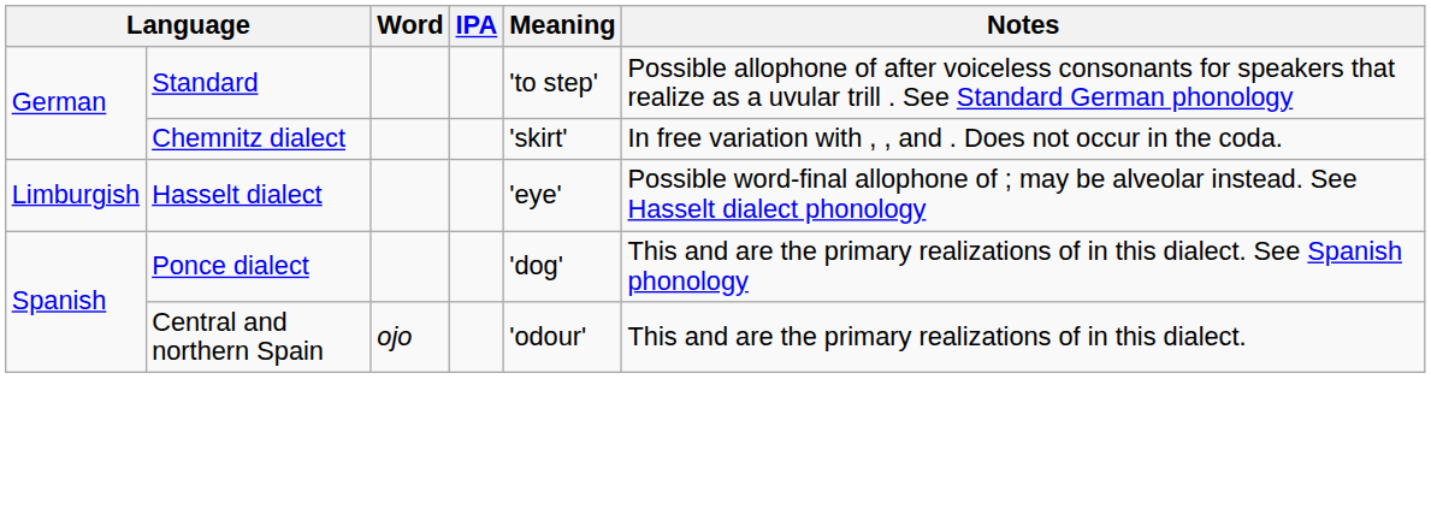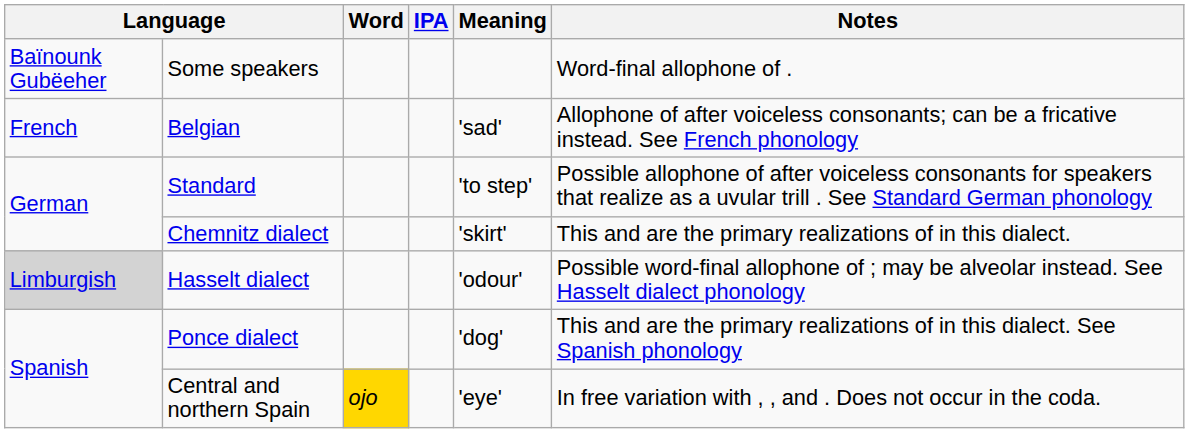+ row: Baïnounk Gubëeher | Some speakers | Word-final allophone of .
+ row: French | Belgian | 'sad' | Allophone of after voiceless consonants; can be a fricative instead. See French phonology
Chemnitz dialect | Notes: In free variation with , , and . Does not occur in the coda. -> This and are the primary realizations of in this dialect.
Hasselt dialect | column 1: no background -> lightgrey background
Hasselt dialect | Meaning: 'eye' -> 'odour'
Central and northern Spain | Word: no background -> gold background
Central and northern Spain | Meaning: 'odour' -> 'eye'
Central and northern Spain | Notes: This and are the primary realizations of in this dialect. -> In free variation with , , and . Does not occur in the coda.
